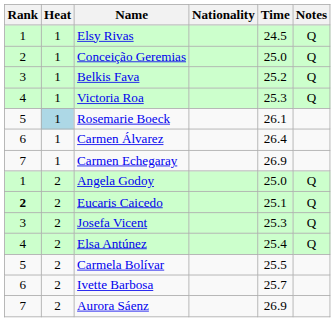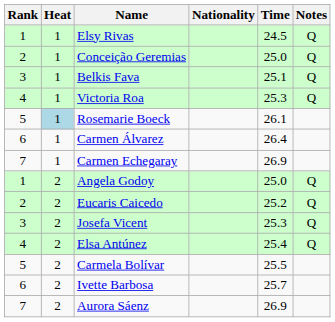Belkis Fava | Time: 25.2 -> 25.1
Eucaris Caicedo | Rank: bold -> normal
Eucaris Caicedo | Time: 25.1 -> 25.2
